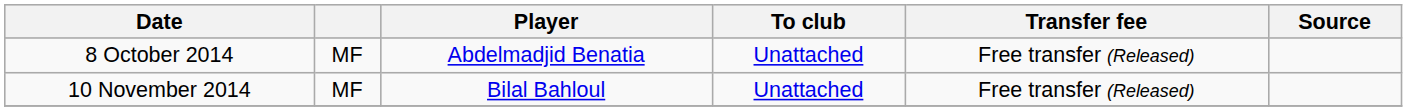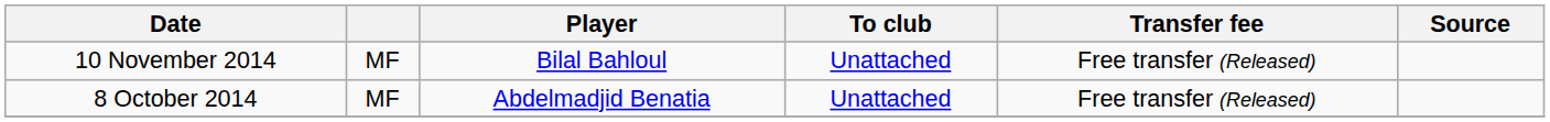rows swapped: 8 October 2014 <-> 10 November 2014
